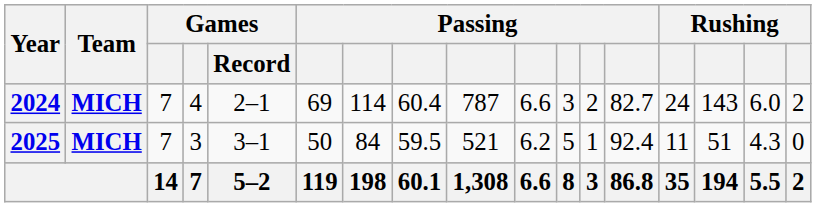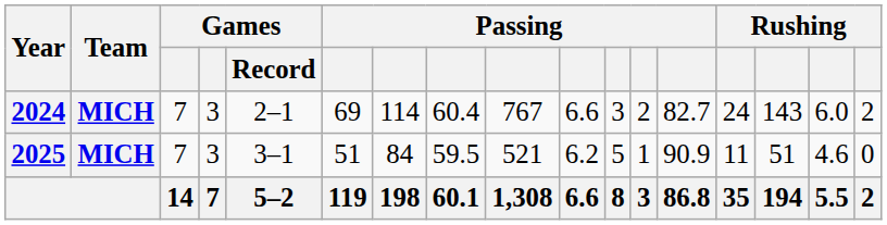2024 | column 4: 4 -> 3
2024 | column 9: 787 -> 767
2025 | column 6: 50 -> 51
2025 | column 13: 92.4 -> 90.9
2025 | column 16: 4.3 -> 4.6
